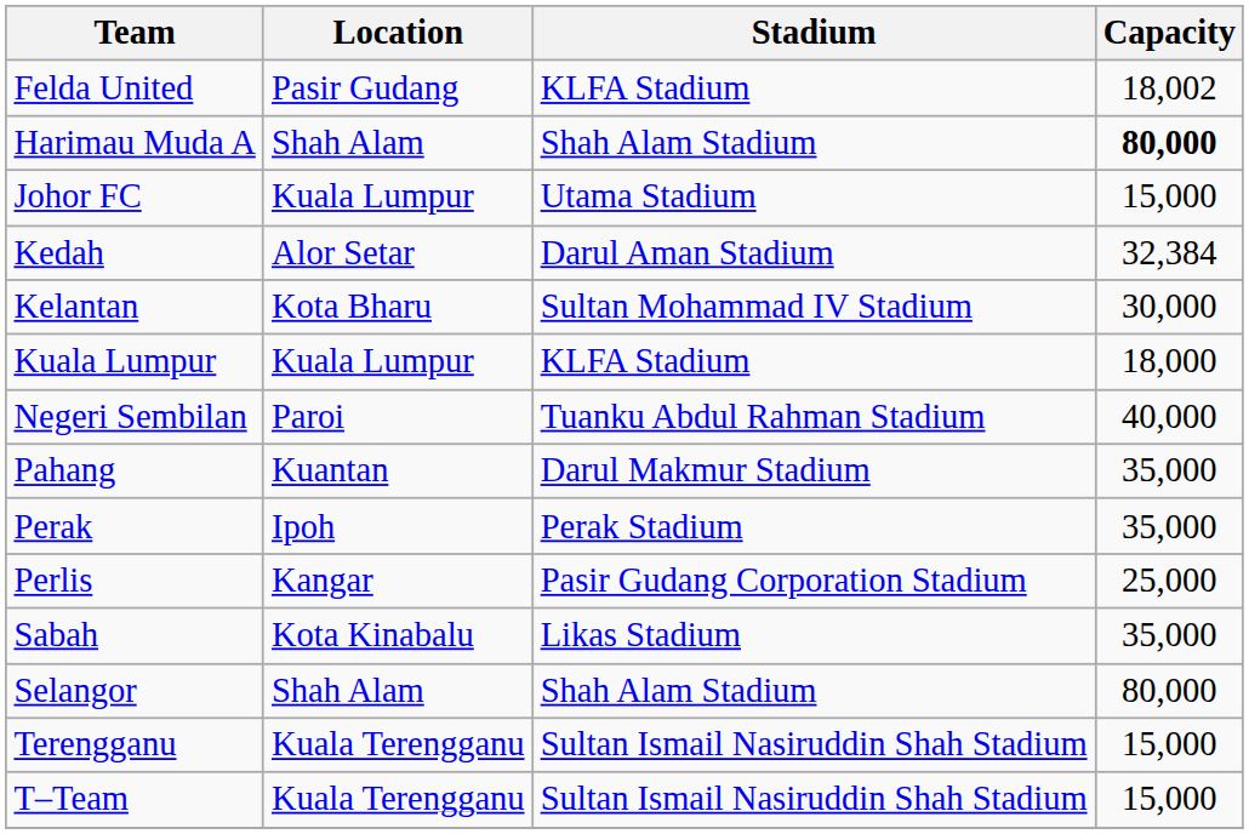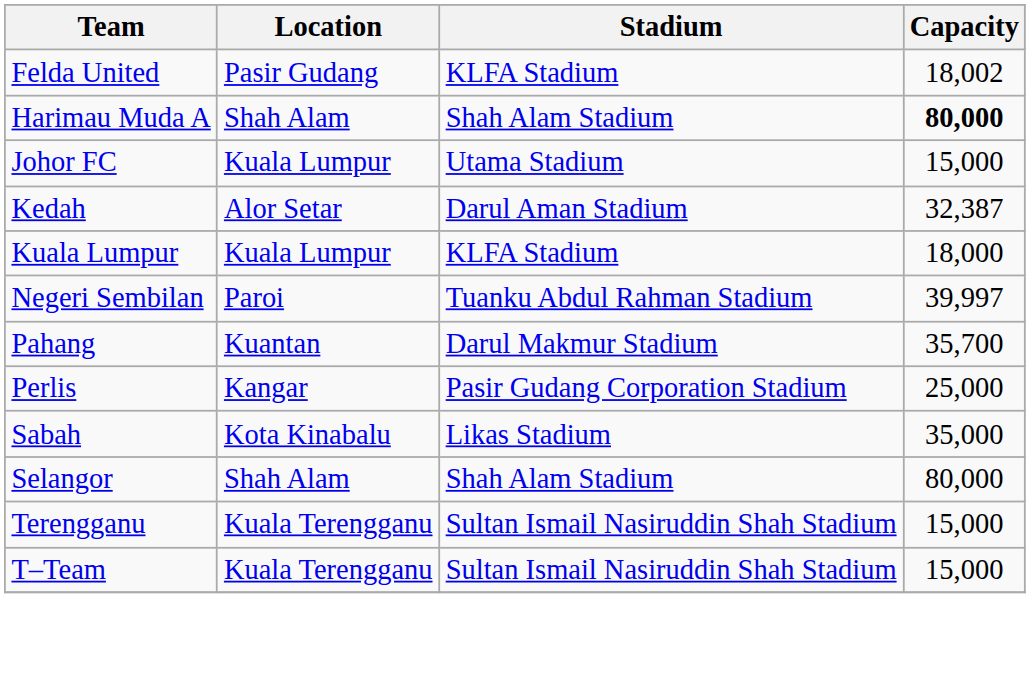Kedah | Capacity: 32,384 -> 32,387
- row: Kelantan | Kota Bharu | Sultan Mohammad IV Stadium | 30,000
Negeri Sembilan | Capacity: 40,000 -> 39,997
Pahang | Capacity: 35,000 -> 35,700
- row: Perak | Ipoh | Perak Stadium | 35,000
